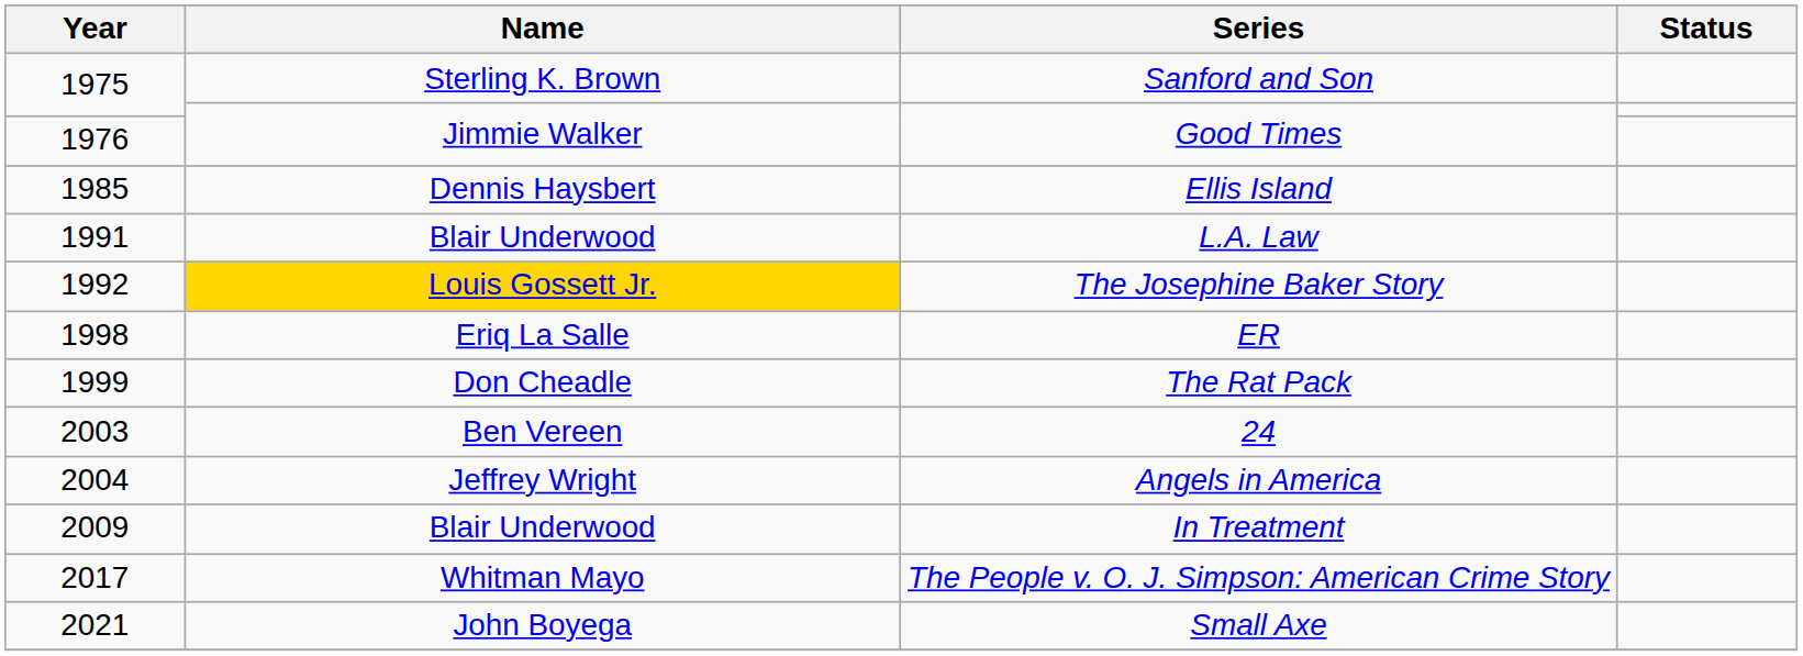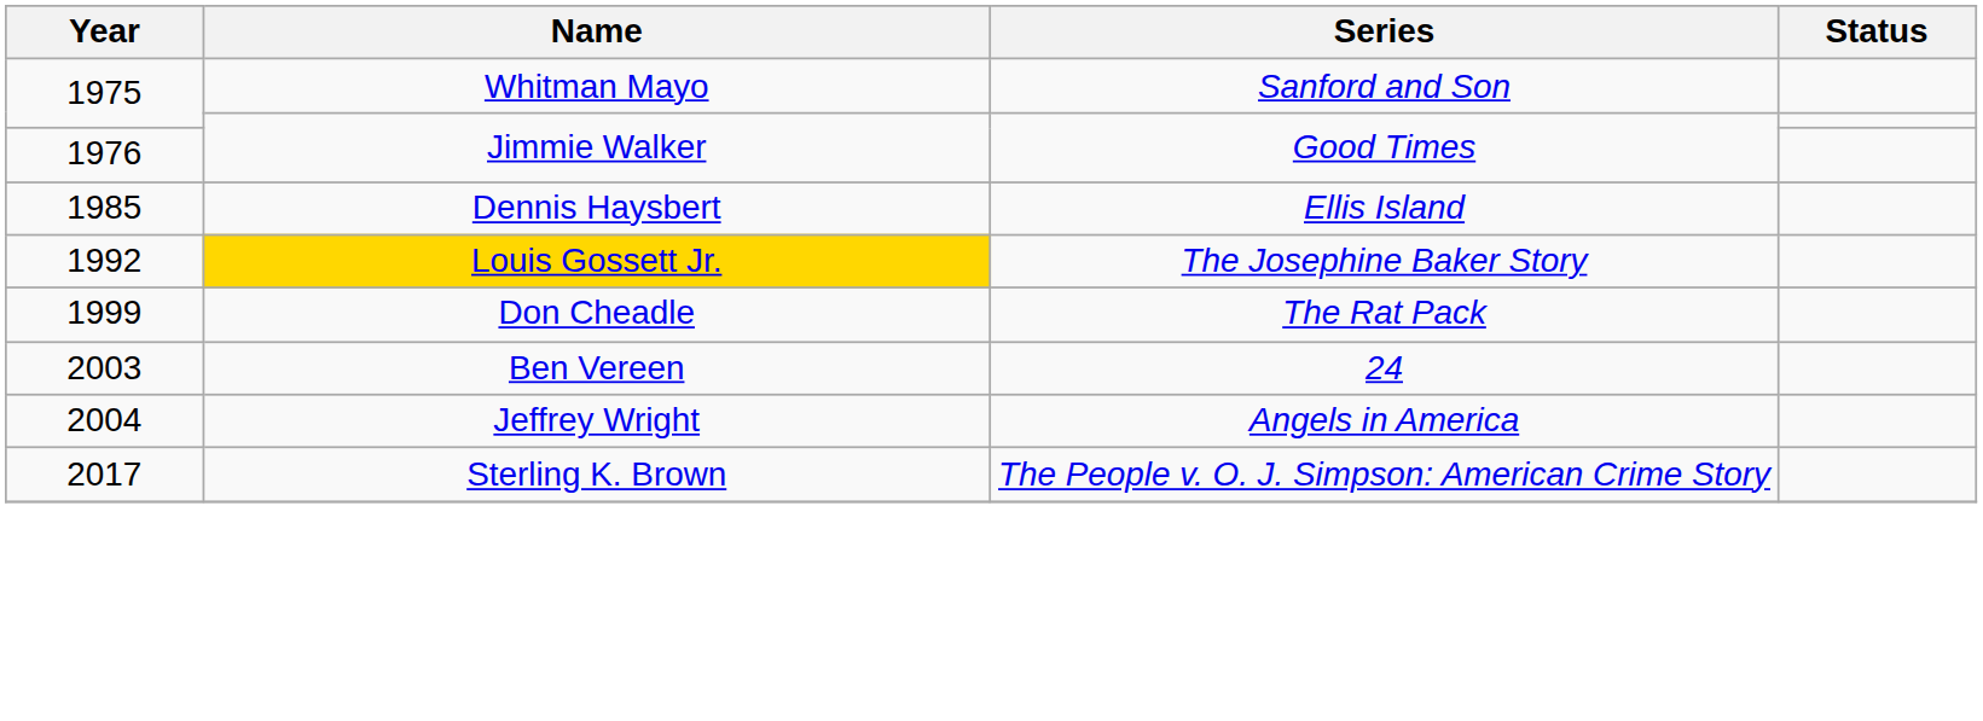Sanford and Son | Name: Sterling K. Brown -> Whitman Mayo
- row: 1991 | Blair Underwood | L.A. Law
- row: 1998 | Eriq La Salle | ER
- row: 2009 | Blair Underwood | In Treatment
The People v. O. J. Simpson: American Crime Story | Name: Whitman Mayo -> Sterling K. Brown
- row: 2021 | John Boyega | Small Axe
